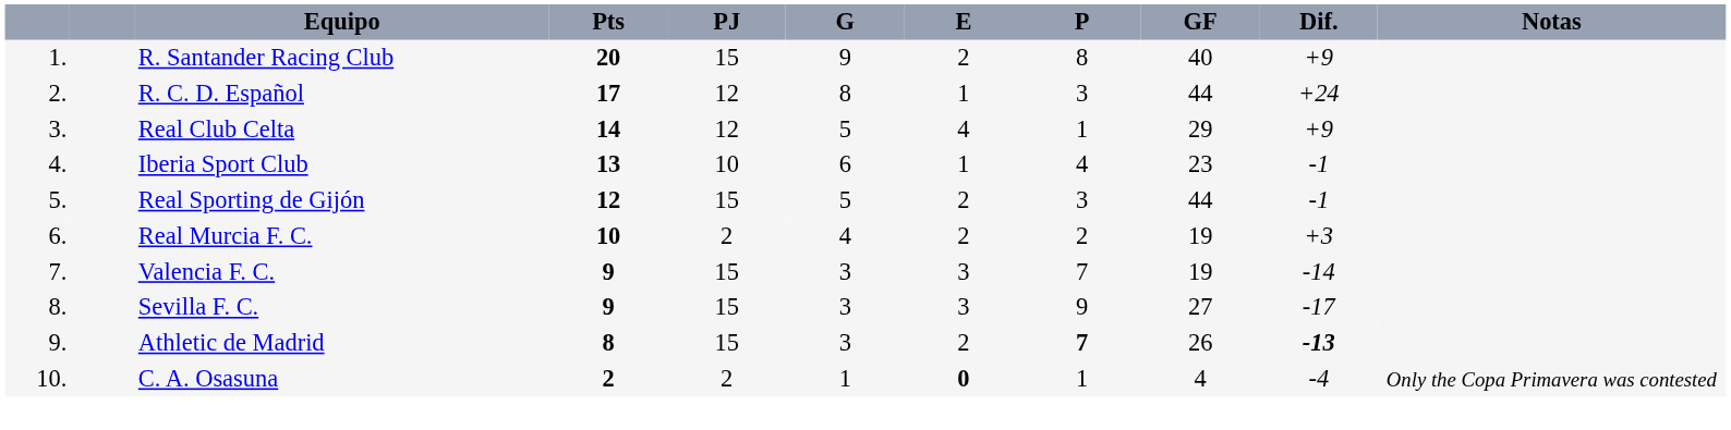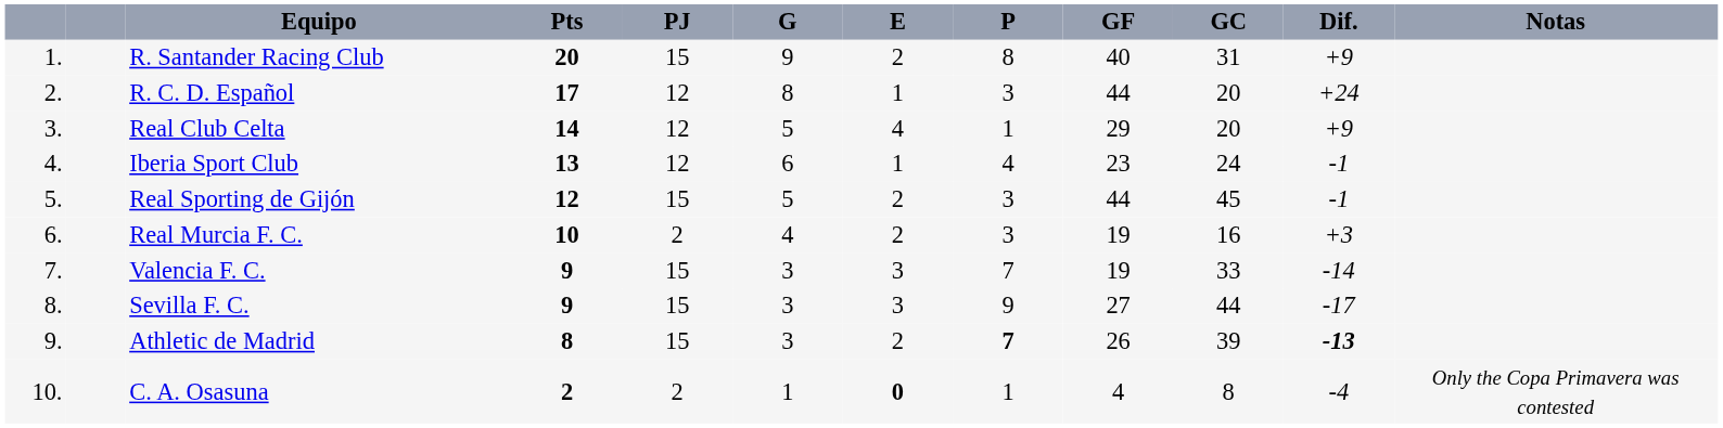+ column: GC | 31 | 20 | 20 | 24 | 45 | 16 | 33 | 44 | 39 | 8
Iberia Sport Club | PJ: 10 -> 12
Real Murcia F. C. | P: 2 -> 3
